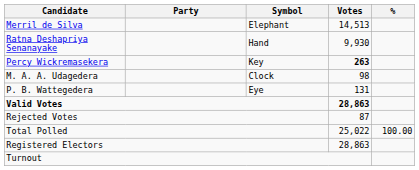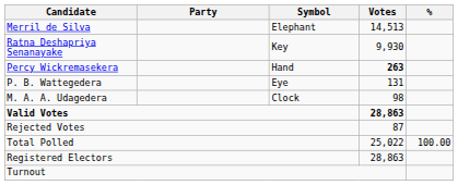Ratna Deshapriya Senanayake | Symbol: Hand -> Key
Percy Wickremasekera | Symbol: Key -> Hand
rows swapped: P. B. Wattegedera <-> M. A. A. Udagedera
